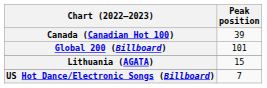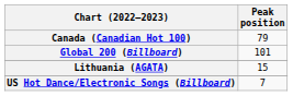Canada (Canadian Hot 100) | Peak position: 39 -> 79
